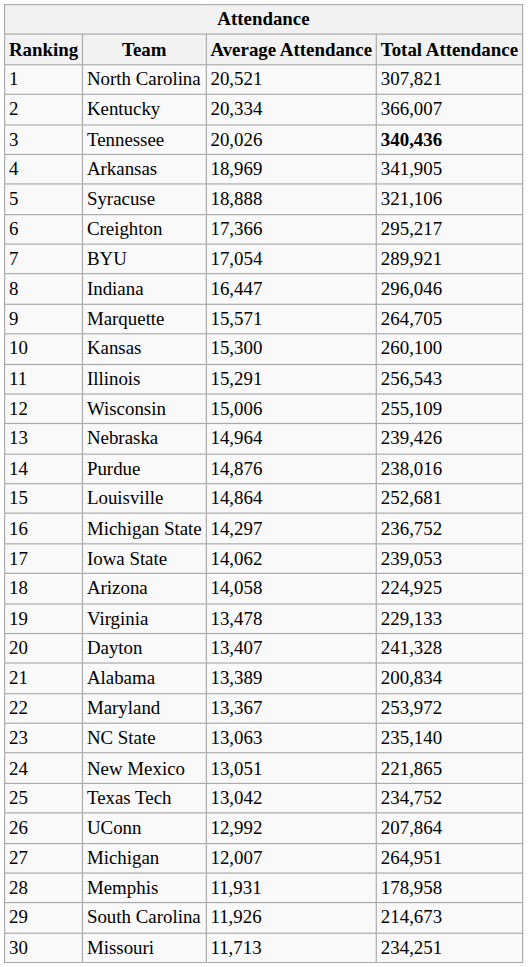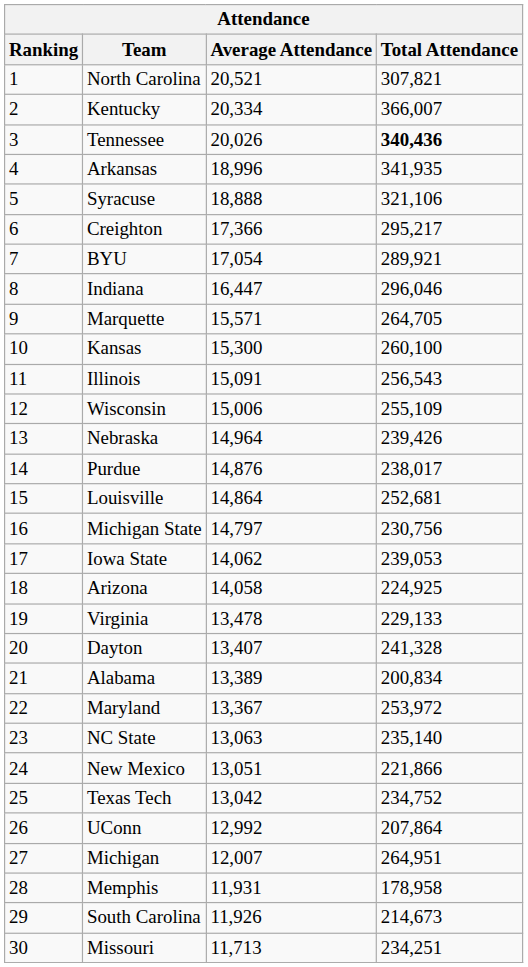Arkansas | Average Attendance: 18,969 -> 18,996
Arkansas | Total Attendance: 341,905 -> 341,935
Illinois | Average Attendance: 15,291 -> 15,091
Purdue | Total Attendance: 238,016 -> 238,017
Michigan State | Average Attendance: 14,297 -> 14,797
Michigan State | Total Attendance: 236,752 -> 230,756
New Mexico | Total Attendance: 221,865 -> 221,866
